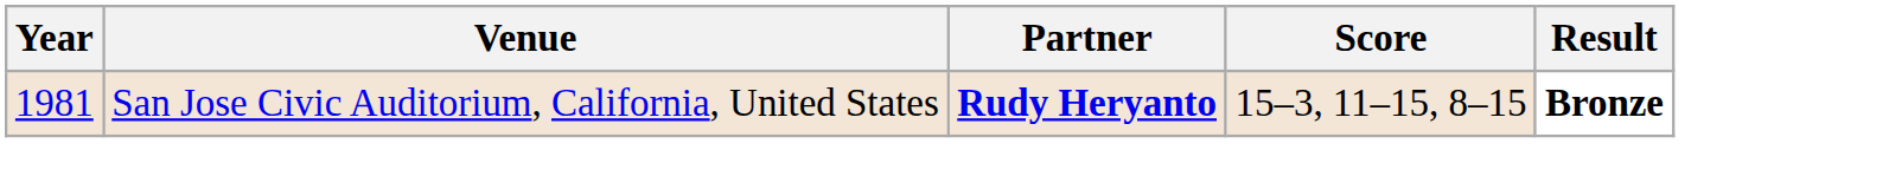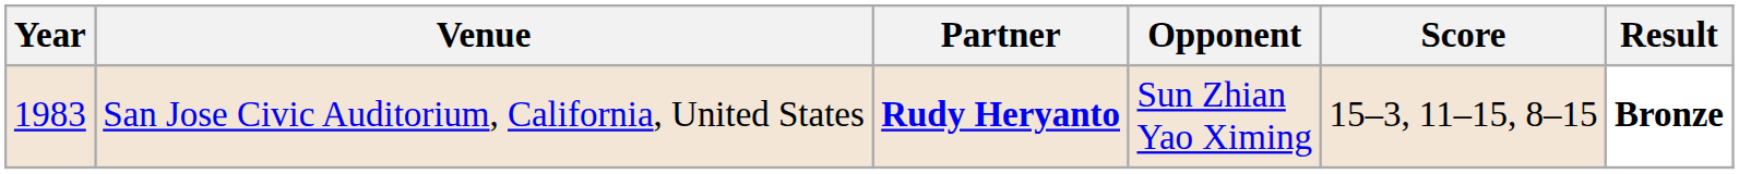+ column: Opponent | Sun Zhian Yao Ximing
San Jose Civic Auditorium, California, United States | Year: 1981 -> 1983
